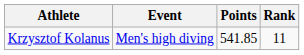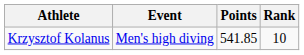Krzysztof Kolanus | Rank: 11 -> 10
